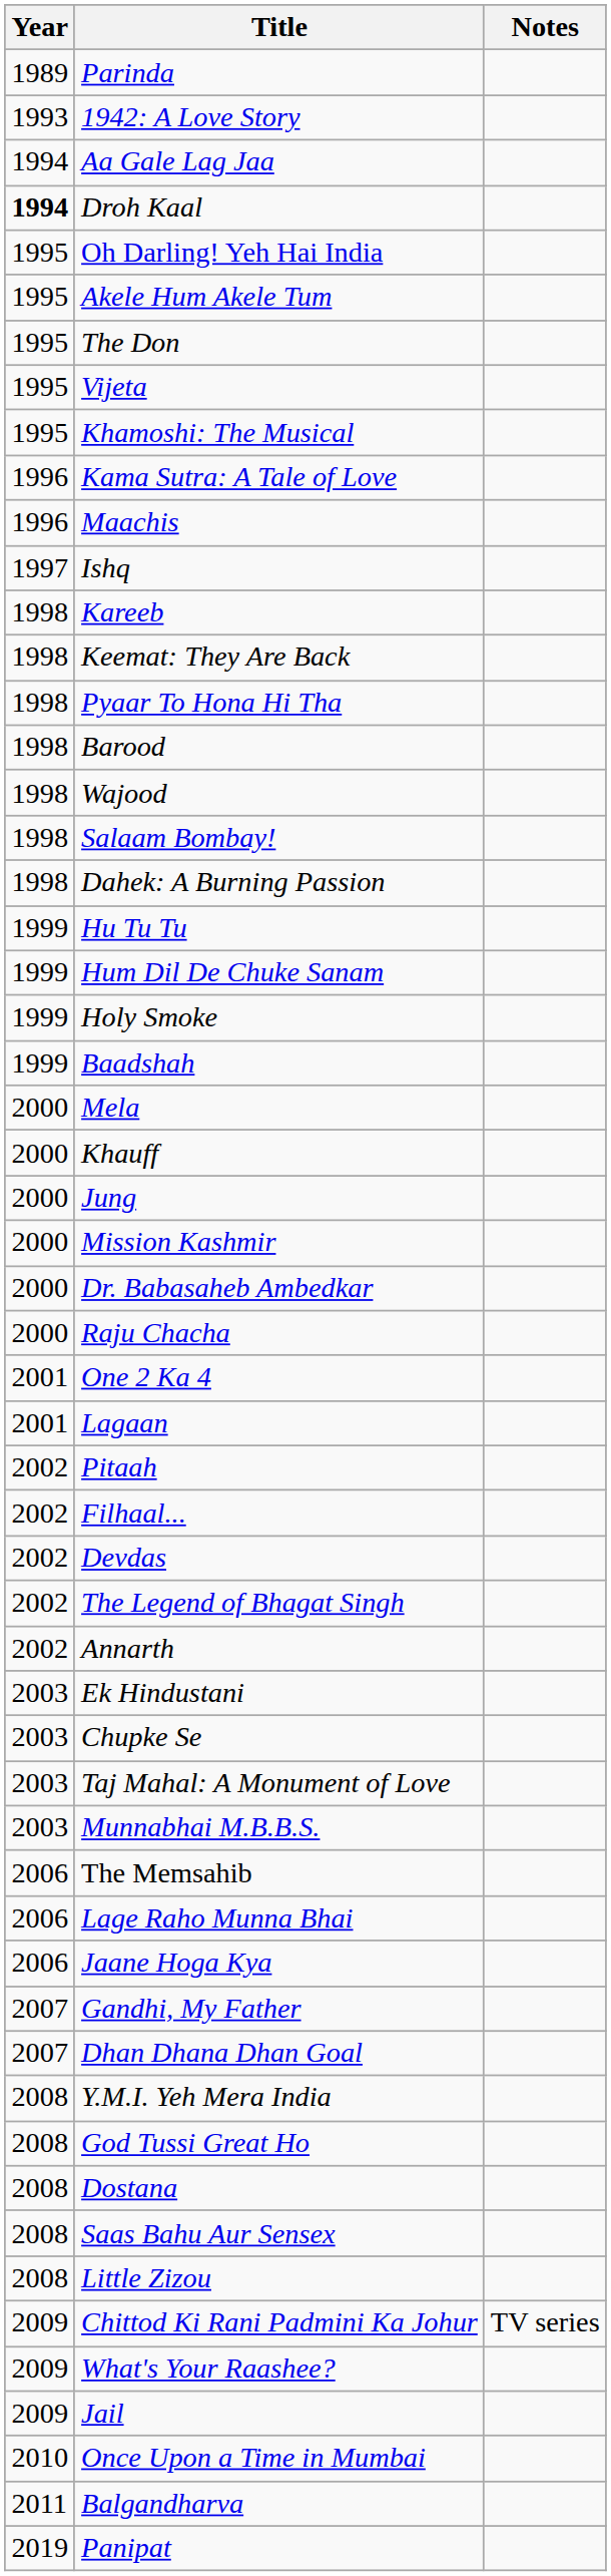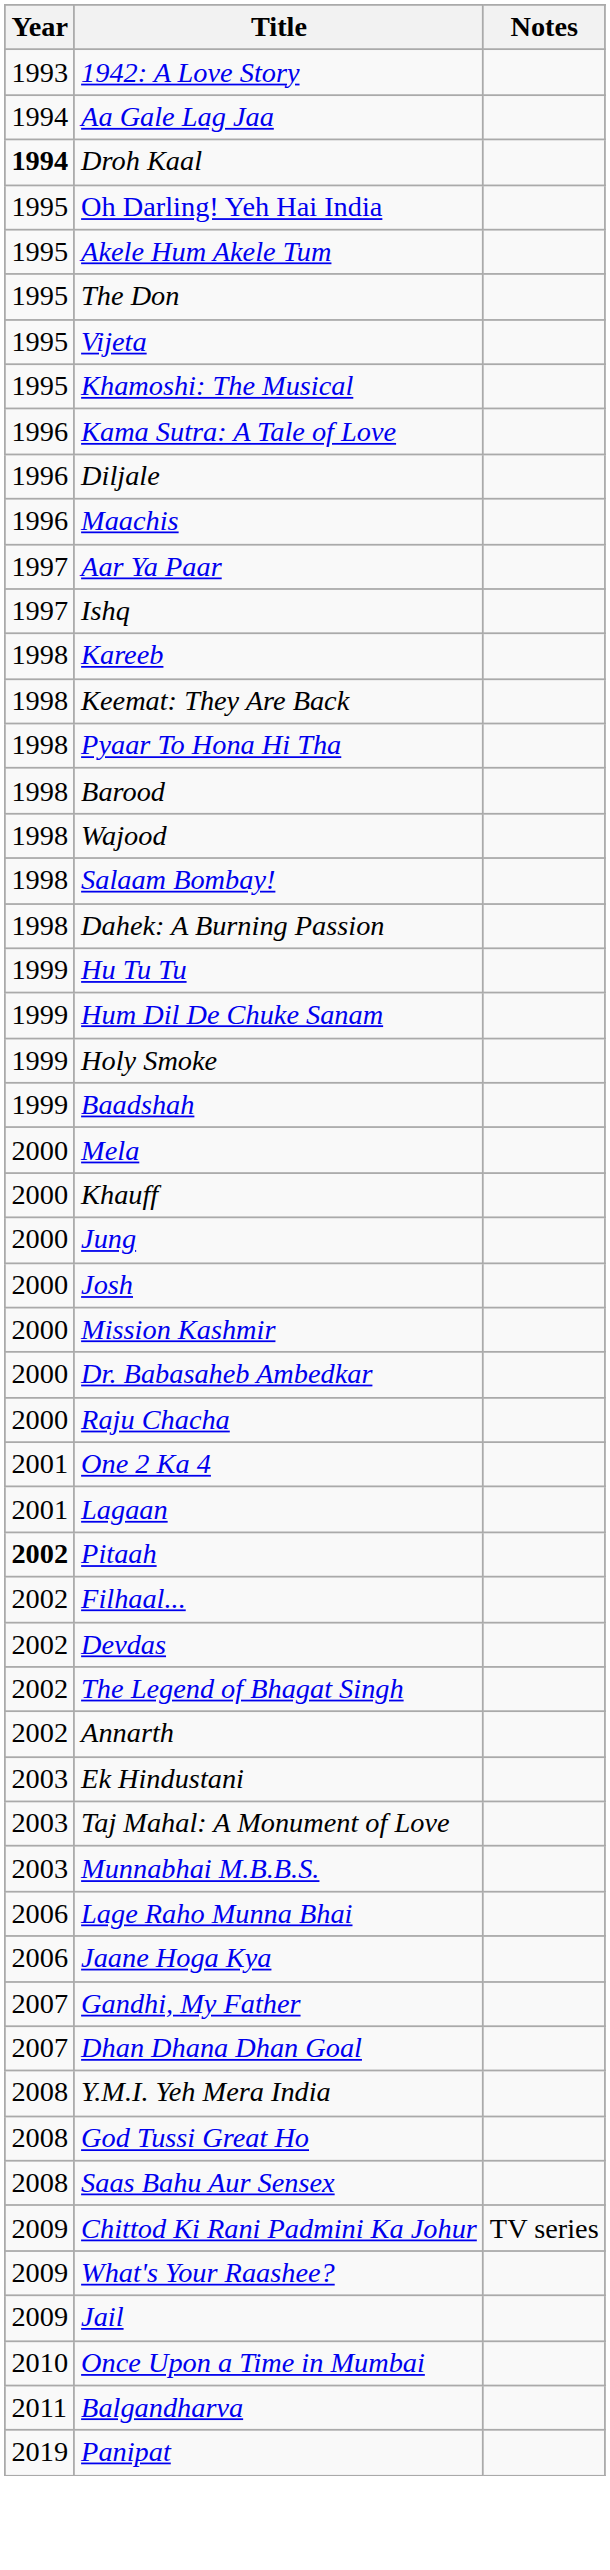- row: 1989 | Parinda
+ row: 1996 | Diljale
+ row: 1997 | Aar Ya Paar
+ row: 2000 | Josh
Pitaah | Year: normal -> bold
- row: 2003 | Chupke Se
- row: 2006 | The Memsahib
- row: 2008 | Dostana
- row: 2008 | Little Zizou
